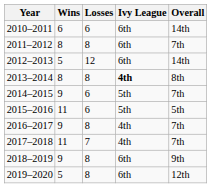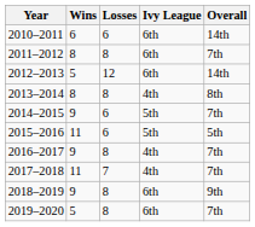2013–2014 | Ivy League: bold -> normal
2019–2020 | Overall: 12th -> 7th
